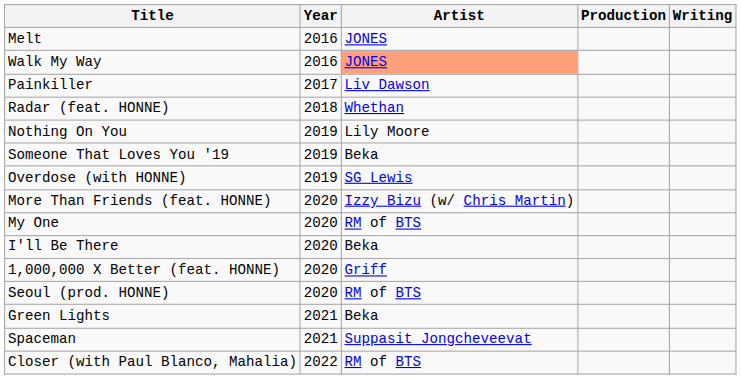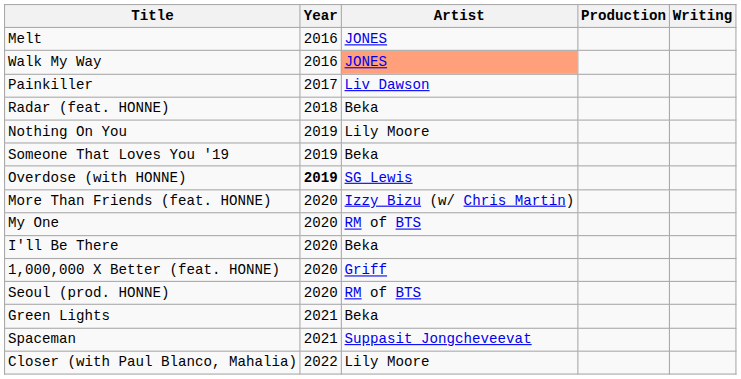Radar (feat. HONNE) | Artist: Whethan -> Beka
Overdose (with HONNE) | Year: normal -> bold
Closer (with Paul Blanco, Mahalia) | Artist: RM of BTS -> Lily Moore
